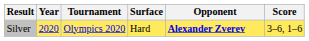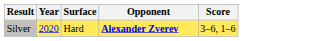- column: Tournament | Olympics 2020
